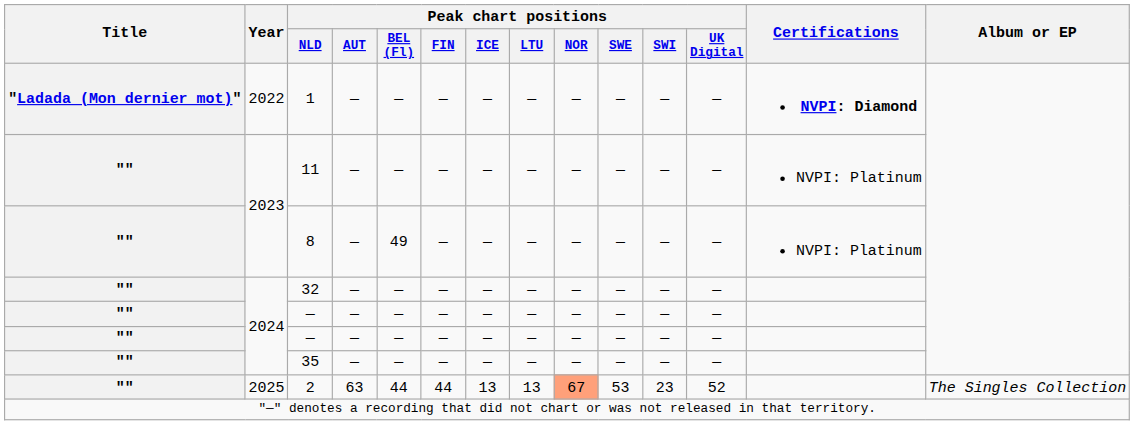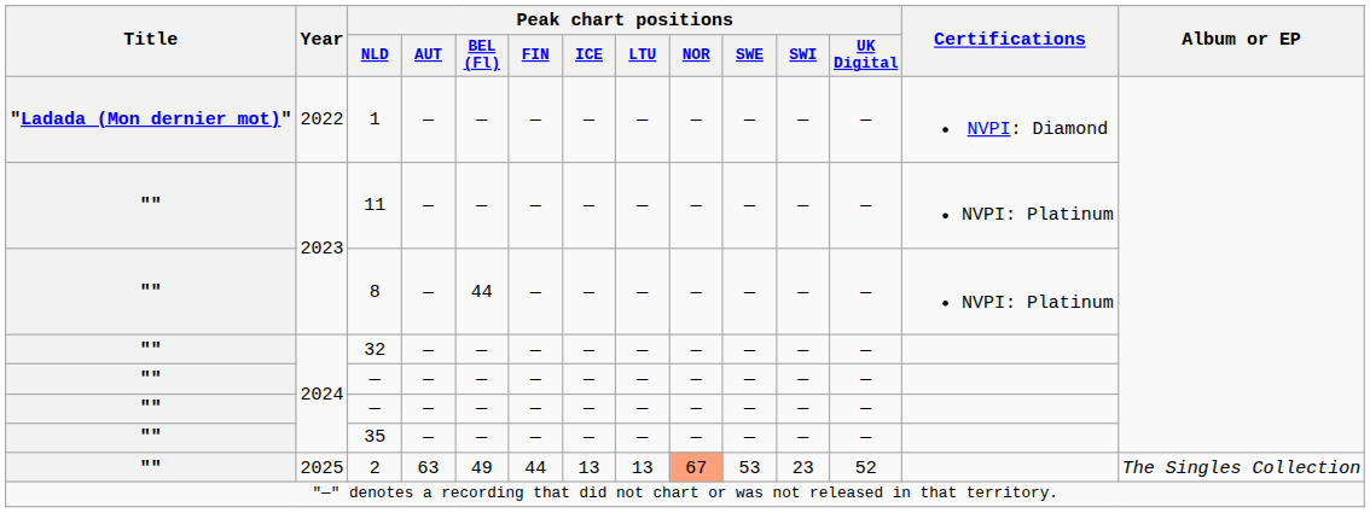1 | Certifications: bold -> normal
8 | Peak chart positions / BEL (Fl): 49 -> 44
2 | Peak chart positions / BEL (Fl): 44 -> 49
